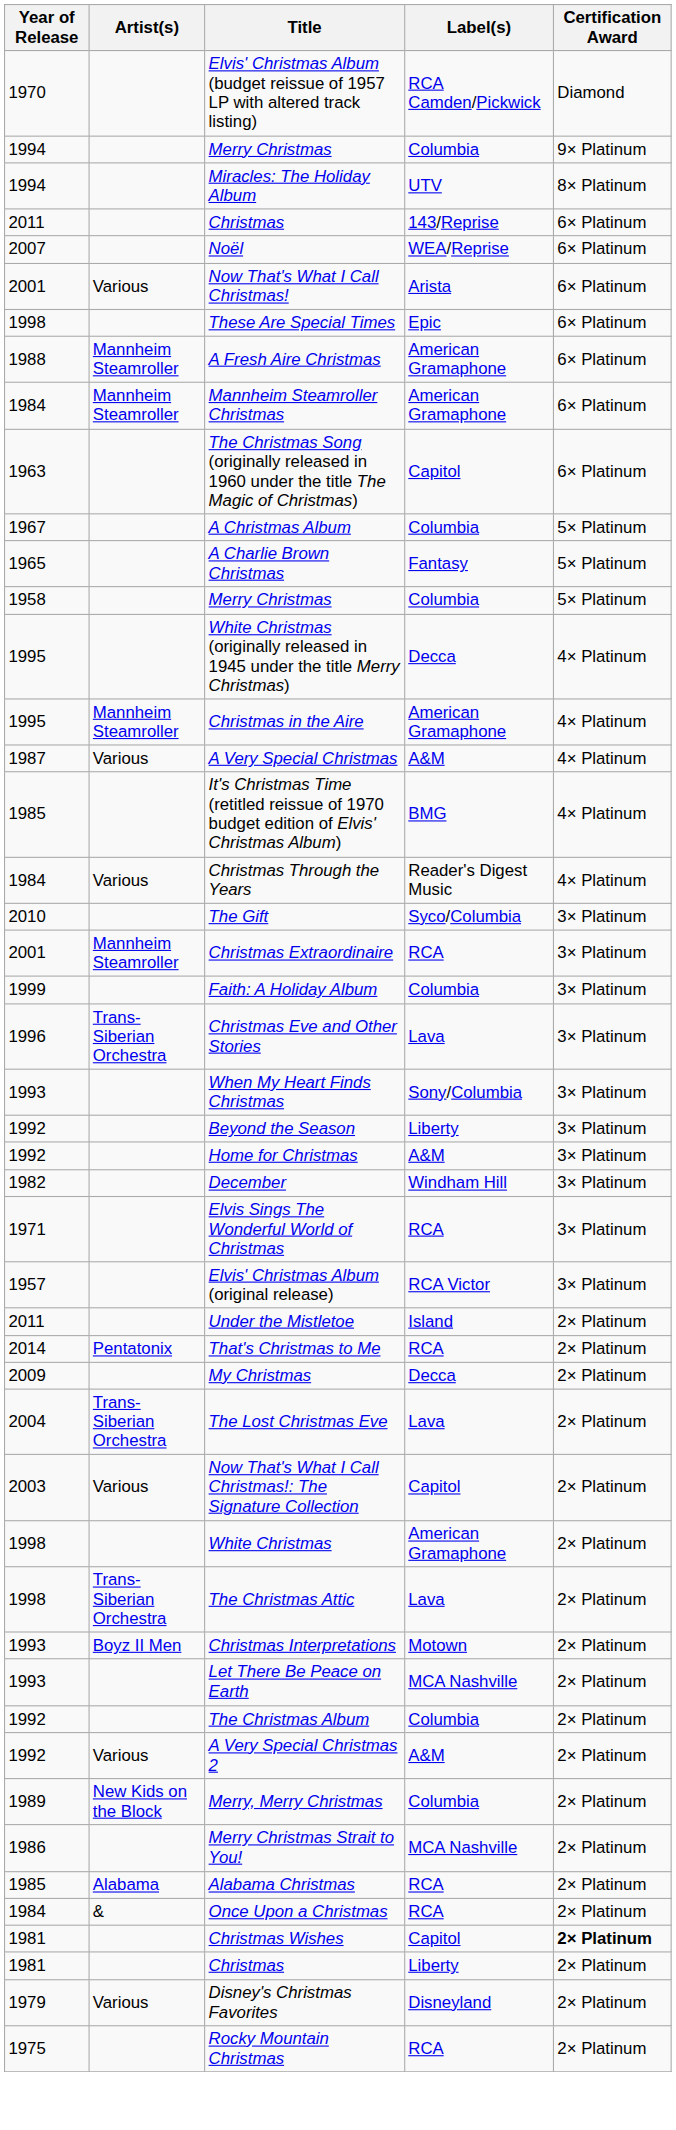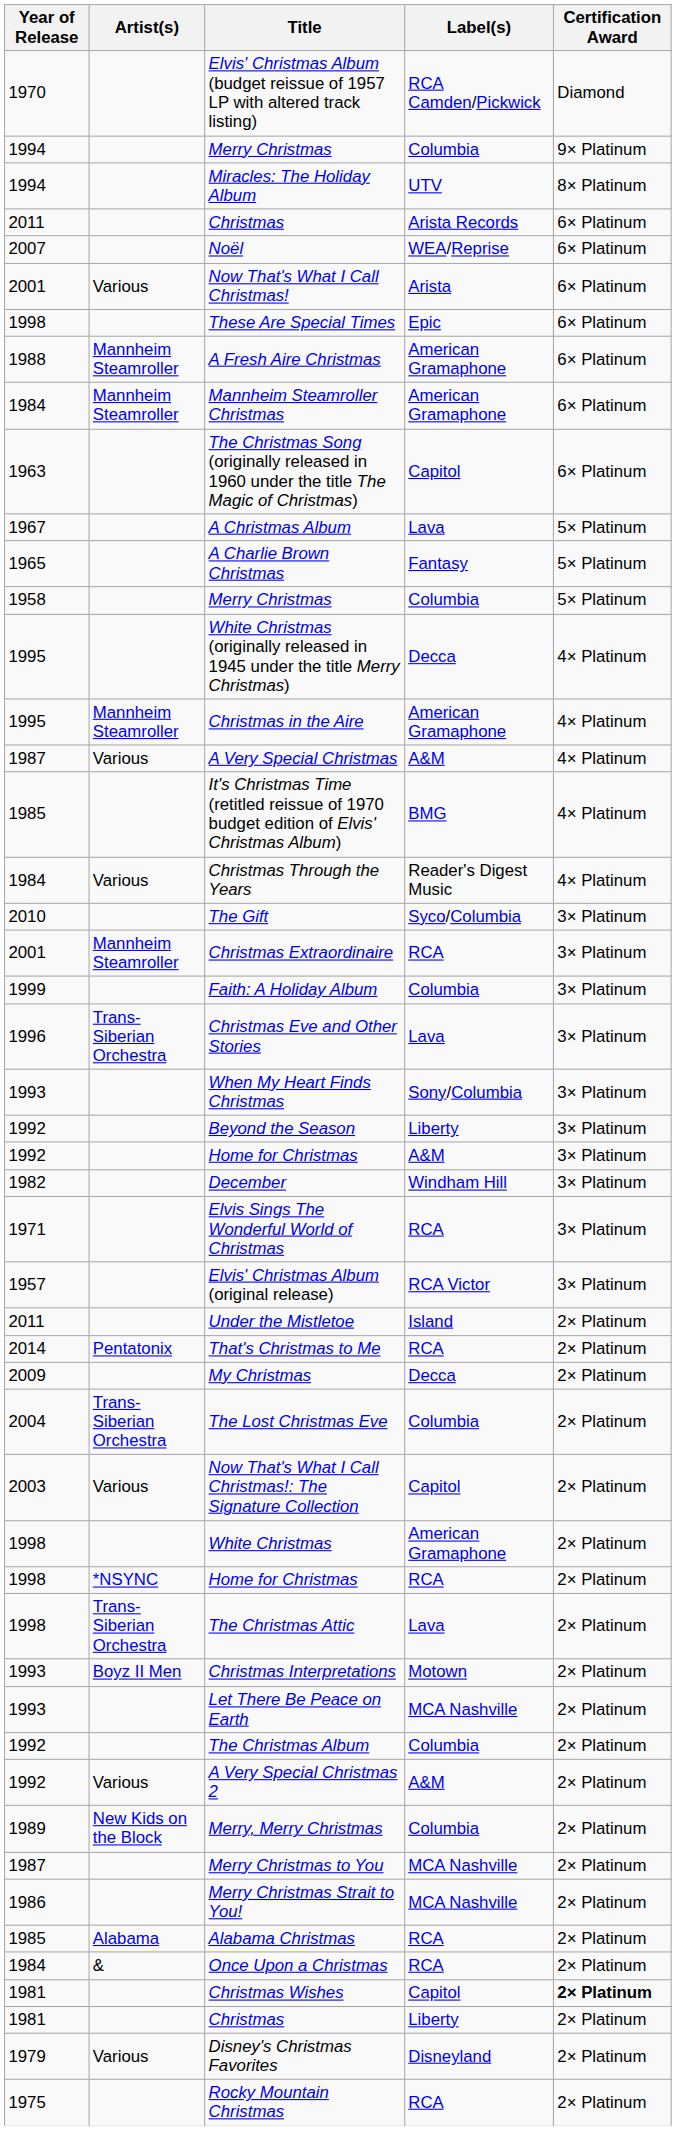2011 / Christmas | Label(s): 143/Reprise -> Arista Records
A Christmas Album | Label(s): Columbia -> Lava
The Lost Christmas Eve | Label(s): Lava -> Columbia
+ row: 1998 | *NSYNC | Home for Christmas | RCA | 2× Platinum
+ row: 1987 | Merry Christmas to You | MCA Nashville | 2× Platinum
